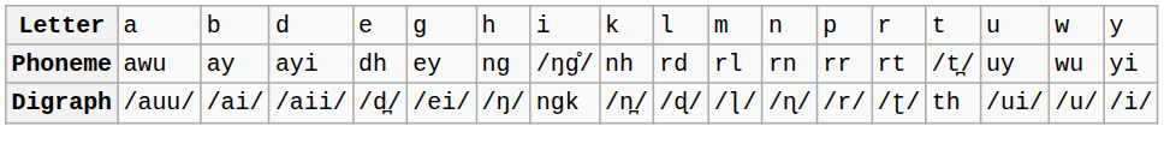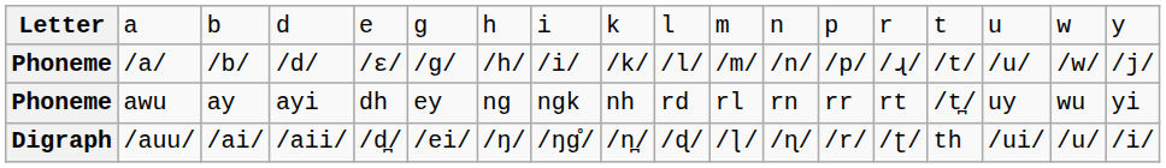+ row: Phoneme | /a/ | /b/ | /d/ | /ɛ/ | /g/ | /h/ | /i/ | /k/ | /l/ | /m/ | /n/ | /p/ | /ɻ/ | /t/ | /u/ | /w/ | /j/
awu | column 8: /ŋɡ̊/ -> ngk
/auu/ | column 8: ngk -> /ŋɡ̊/
